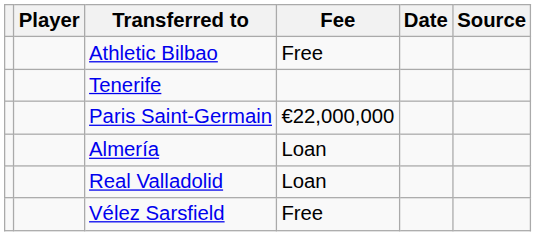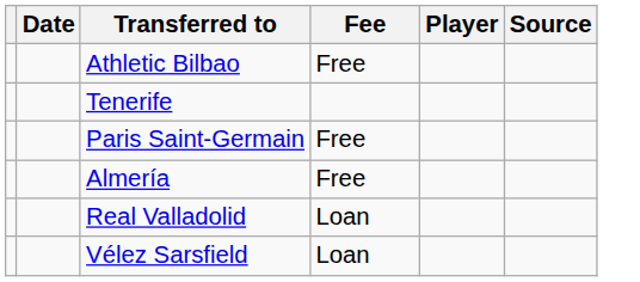columns swapped: Player <-> Date
Paris Saint-Germain | Fee: €22,000,000 -> Free
Almería | Fee: Loan -> Free
Vélez Sarsfield | Fee: Free -> Loan
